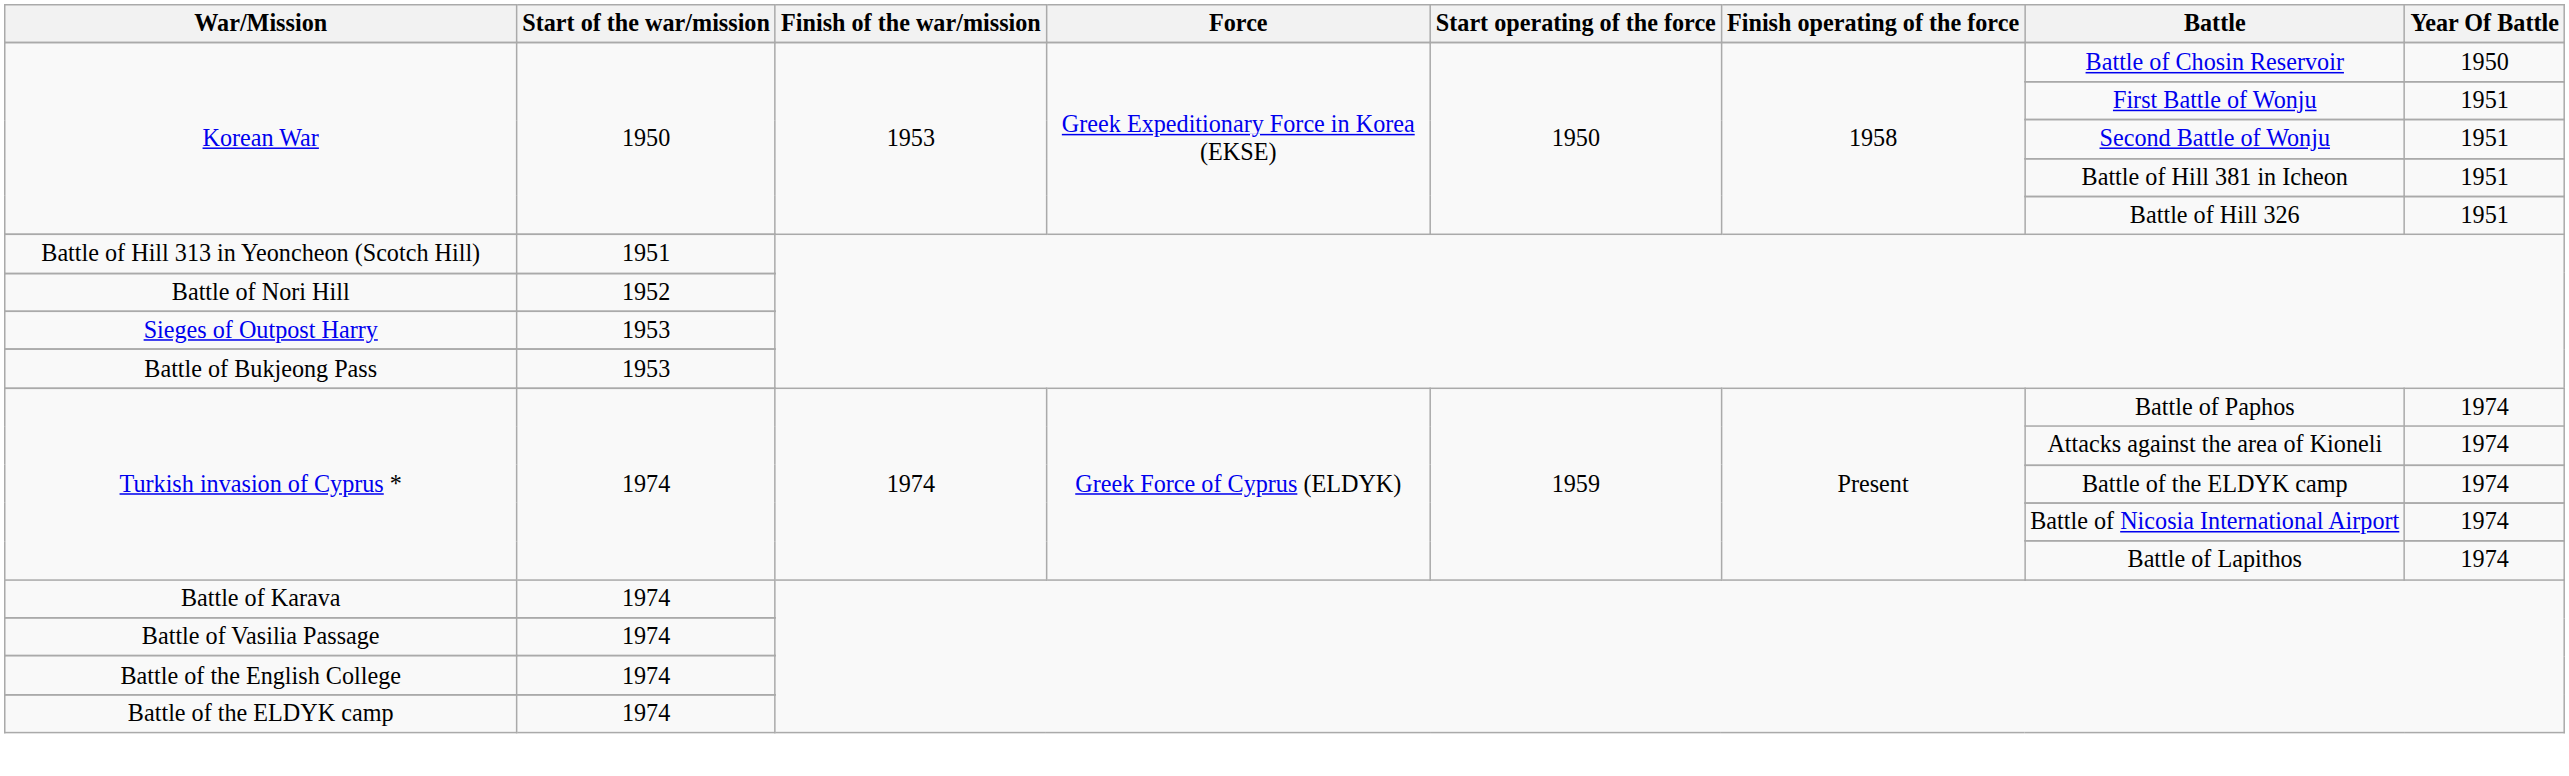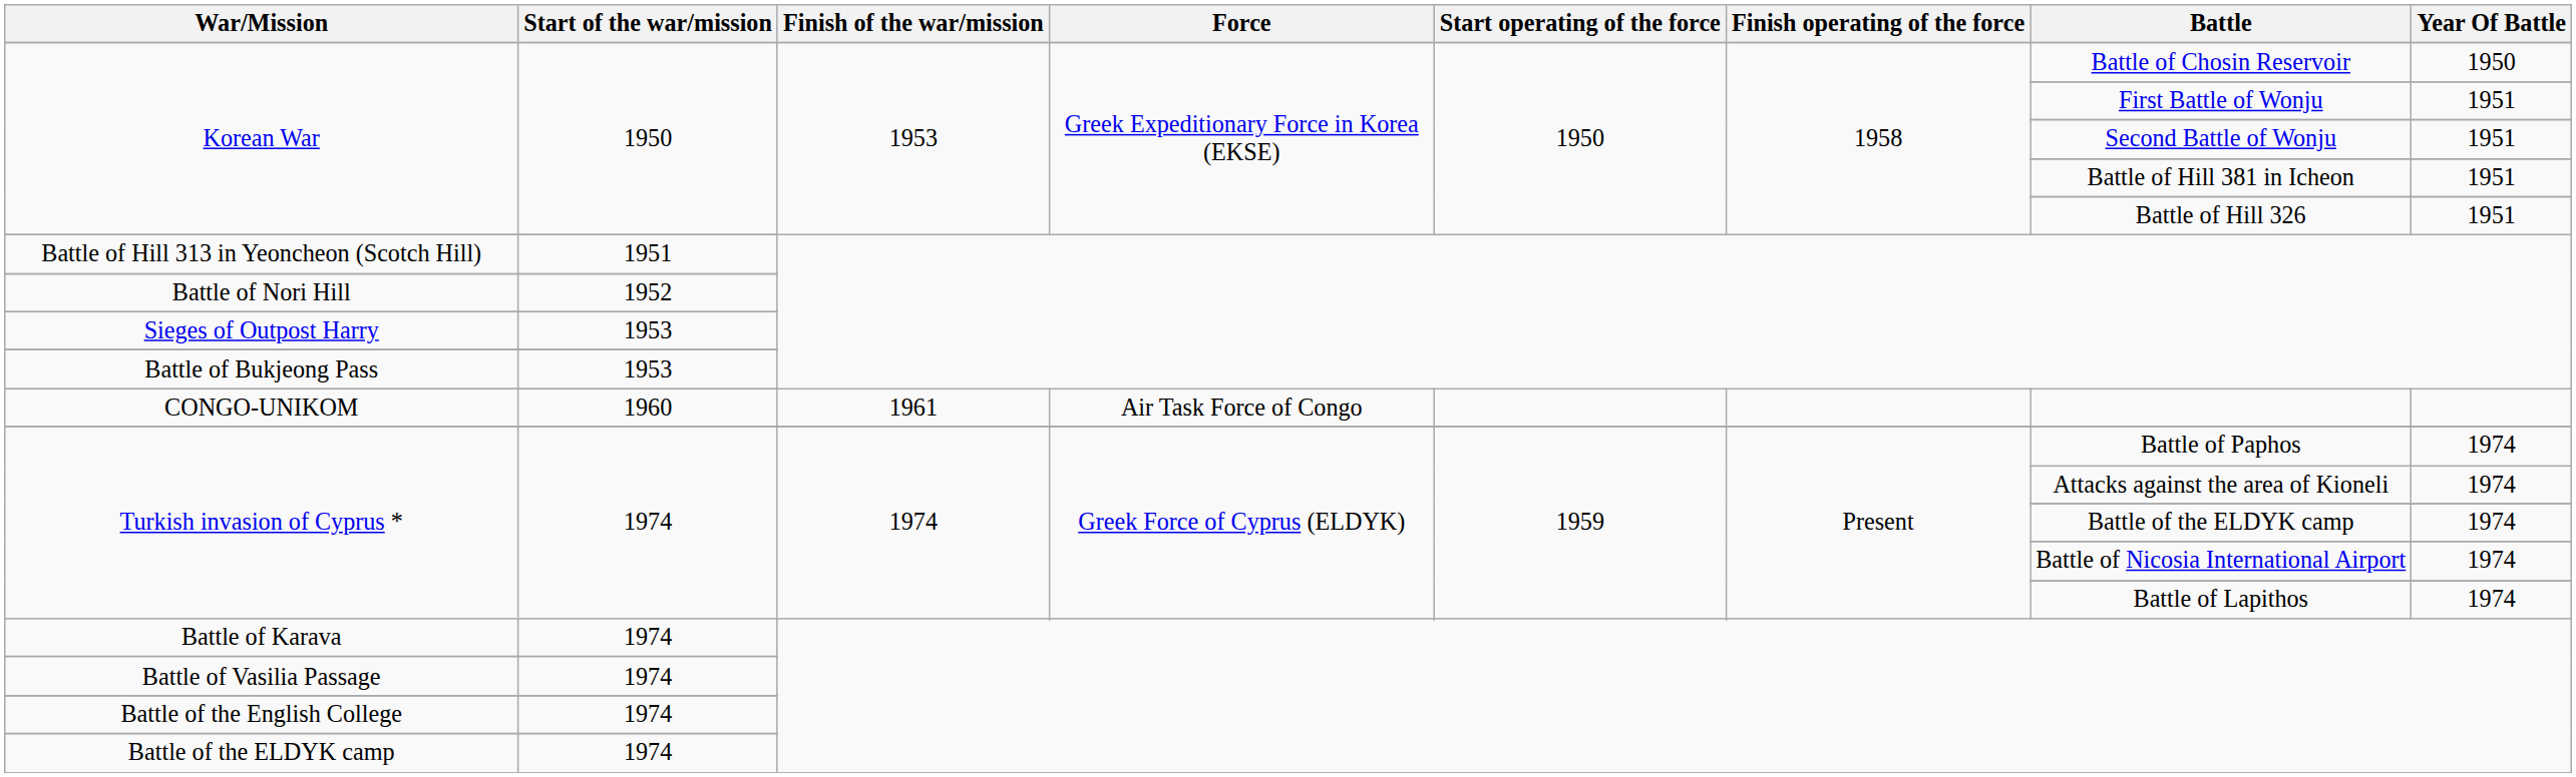+ row: CONGO-UNIKOM | 1960 | 1961 | Air Task Force of Congo
